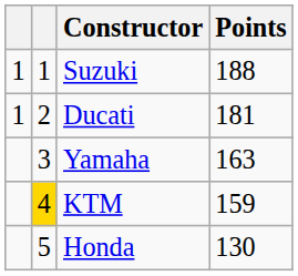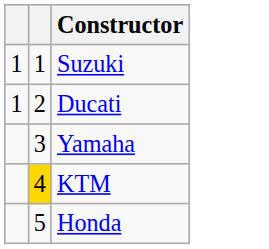- column: Points | 188 | 181 | 163 | 159 | 130
